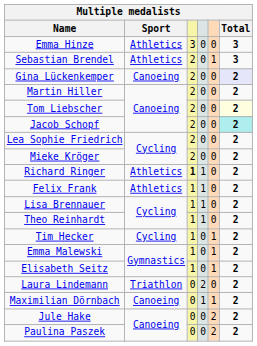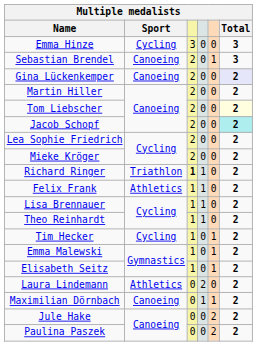Emma Hinze | Sport: Athletics -> Cycling
Sebastian Brendel | Sport: Athletics -> Canoeing
Richard Ringer | Sport: Athletics -> Triathlon
Laura Lindemann | Sport: Triathlon -> Athletics
